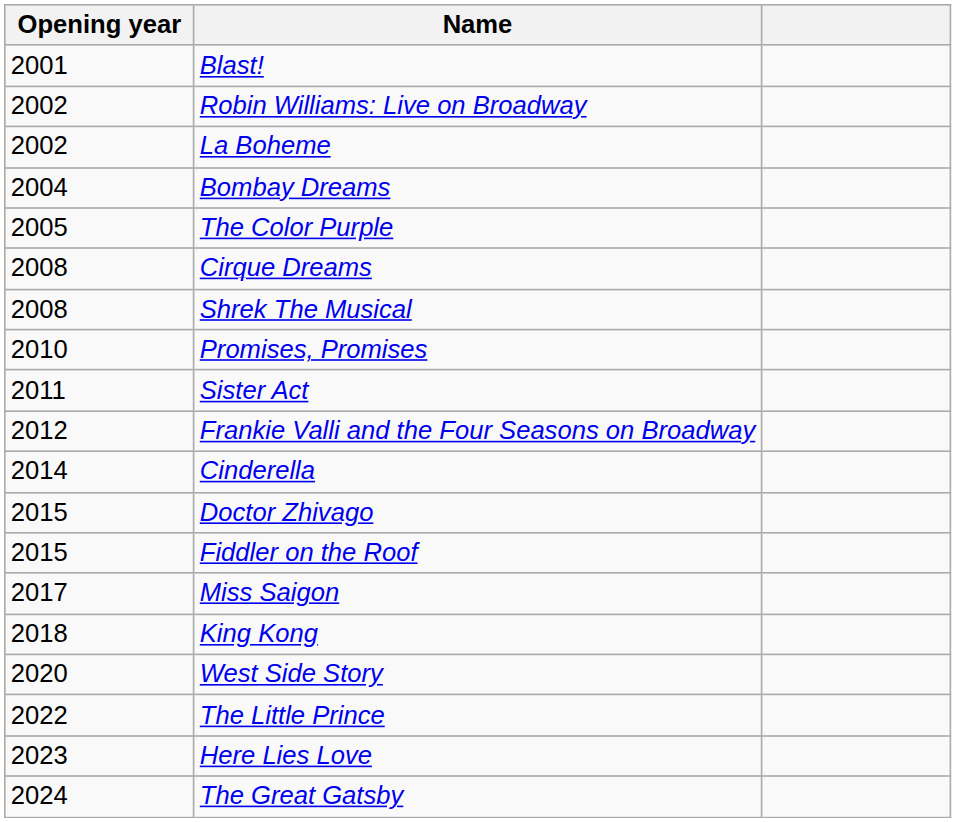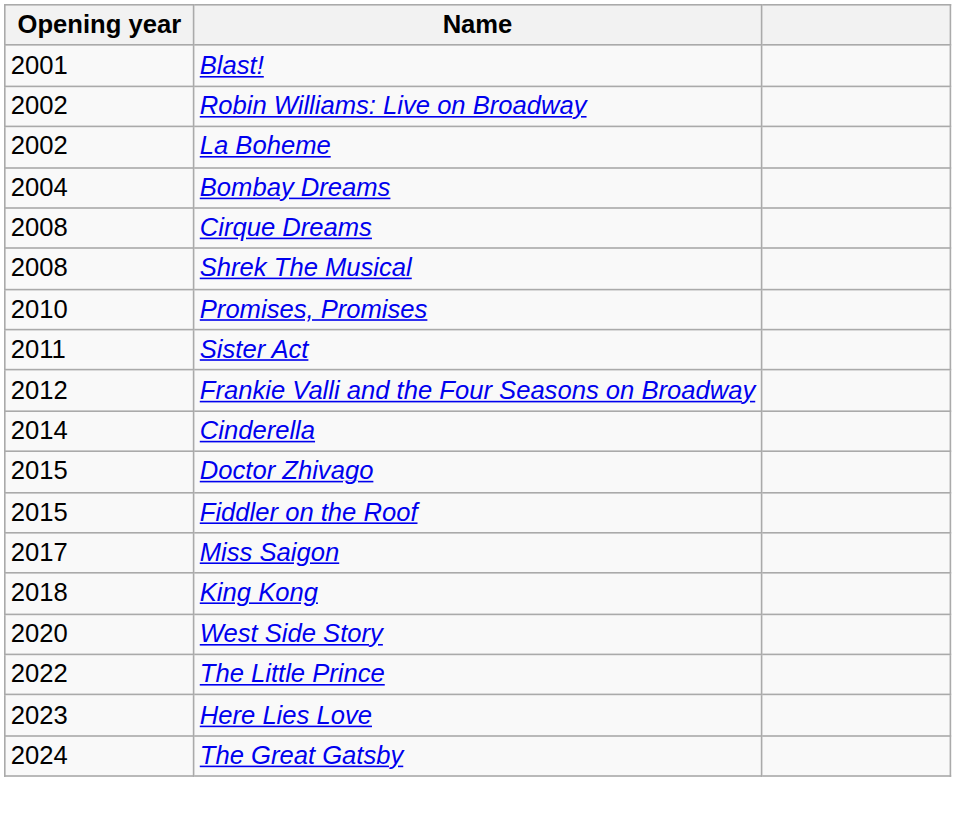- row: 2005 | The Color Purple
